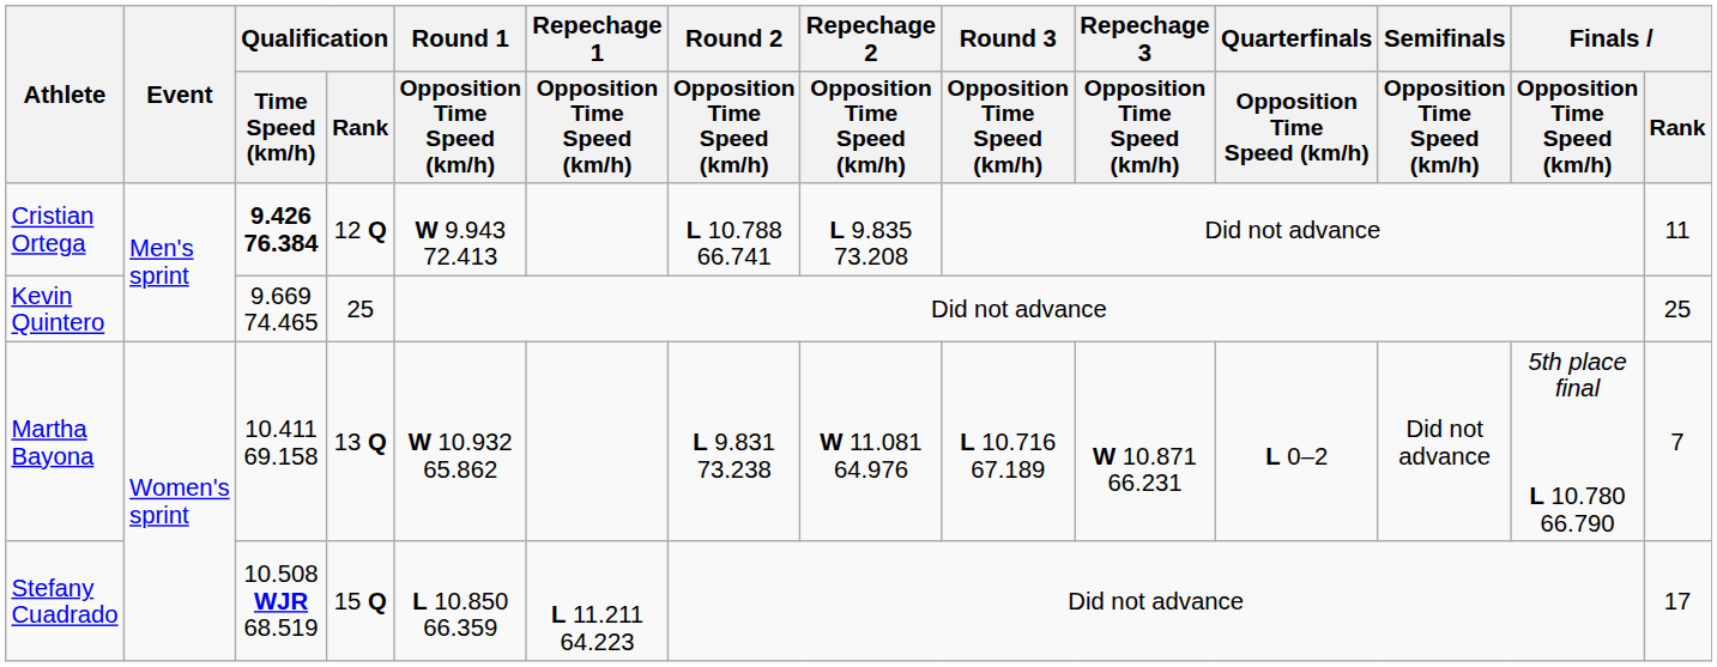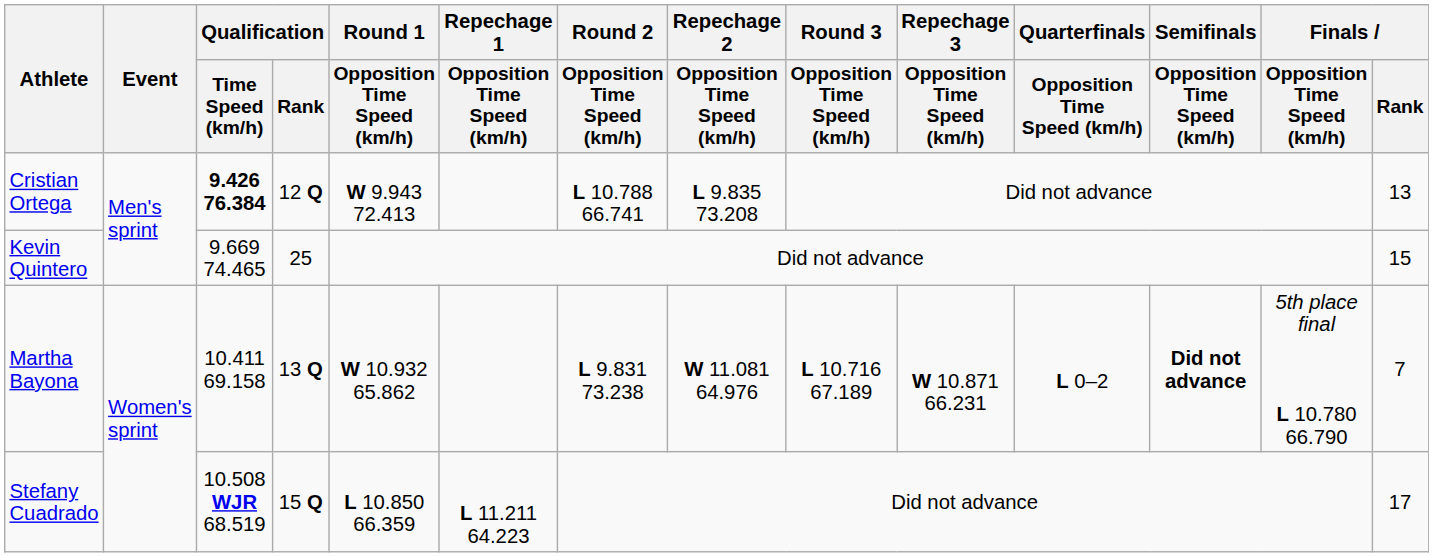Cristian Ortega | Finals / Rank: 11 -> 13
Kevin Quintero | Finals / Rank: 25 -> 15
Martha Bayona | Semifinals / Opposition Time Speed (km/h): normal -> bold
